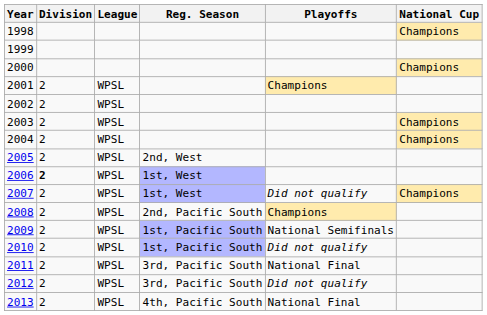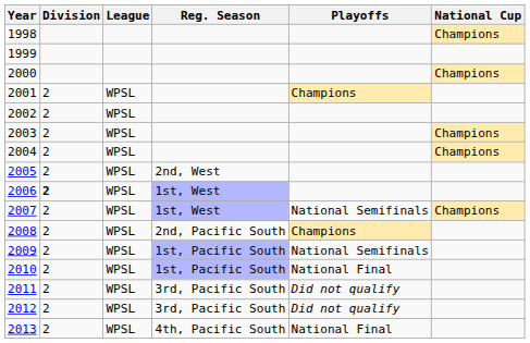2007 | Playoffs: Did not qualify -> National Semifinals
2010 | Playoffs: Did not qualify -> National Final
2011 | Playoffs: National Final -> Did not qualify
